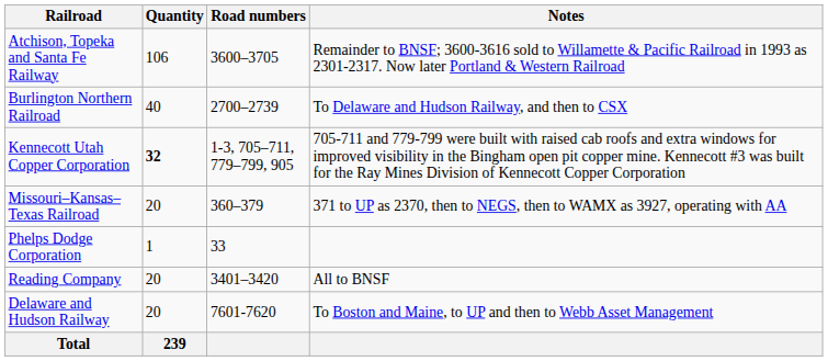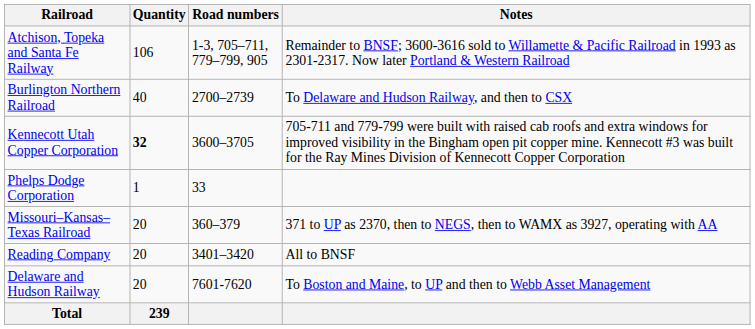Atchison, Topeka and Santa Fe Railway | Road numbers: 3600–3705 -> 1-3, 705–711, 779–799, 905
Kennecott Utah Copper Corporation | Road numbers: 1-3, 705–711, 779–799, 905 -> 3600–3705
rows swapped: Missouri–Kansas–Texas Railroad <-> Phelps Dodge Corporation
